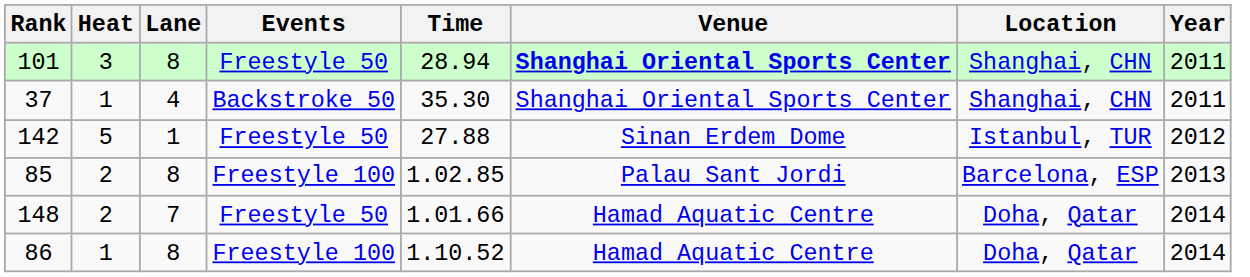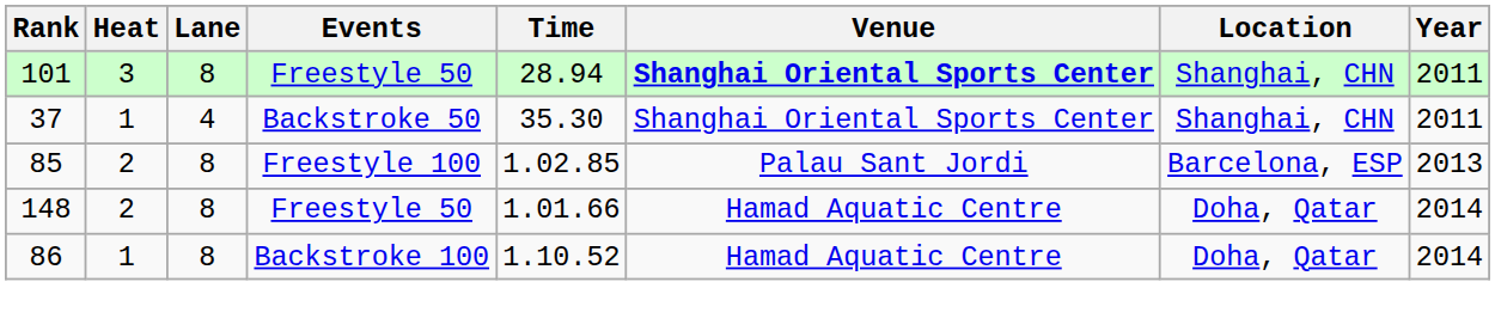- row: 142 | 5 | 1 | Freestyle 50 | 27.88 | Sinan Erdem Dome | Istanbul, TUR | 2012
148 | Lane: 7 -> 8
86 | Events: Freestyle 100 -> Backstroke 100
